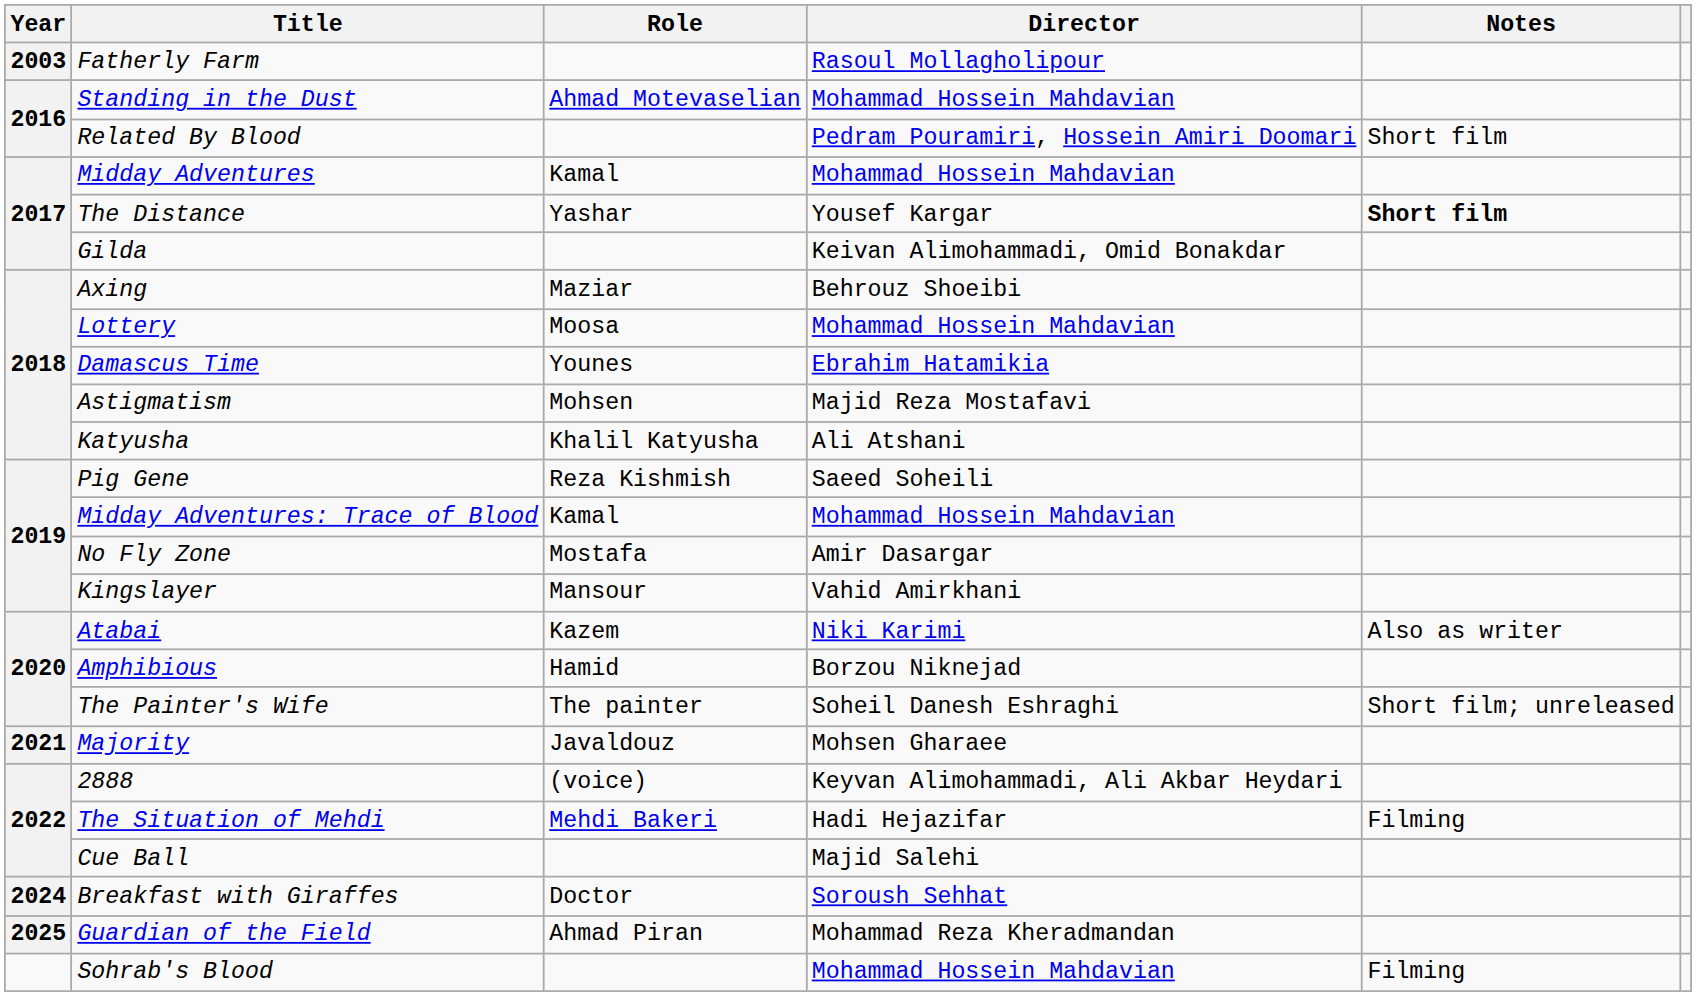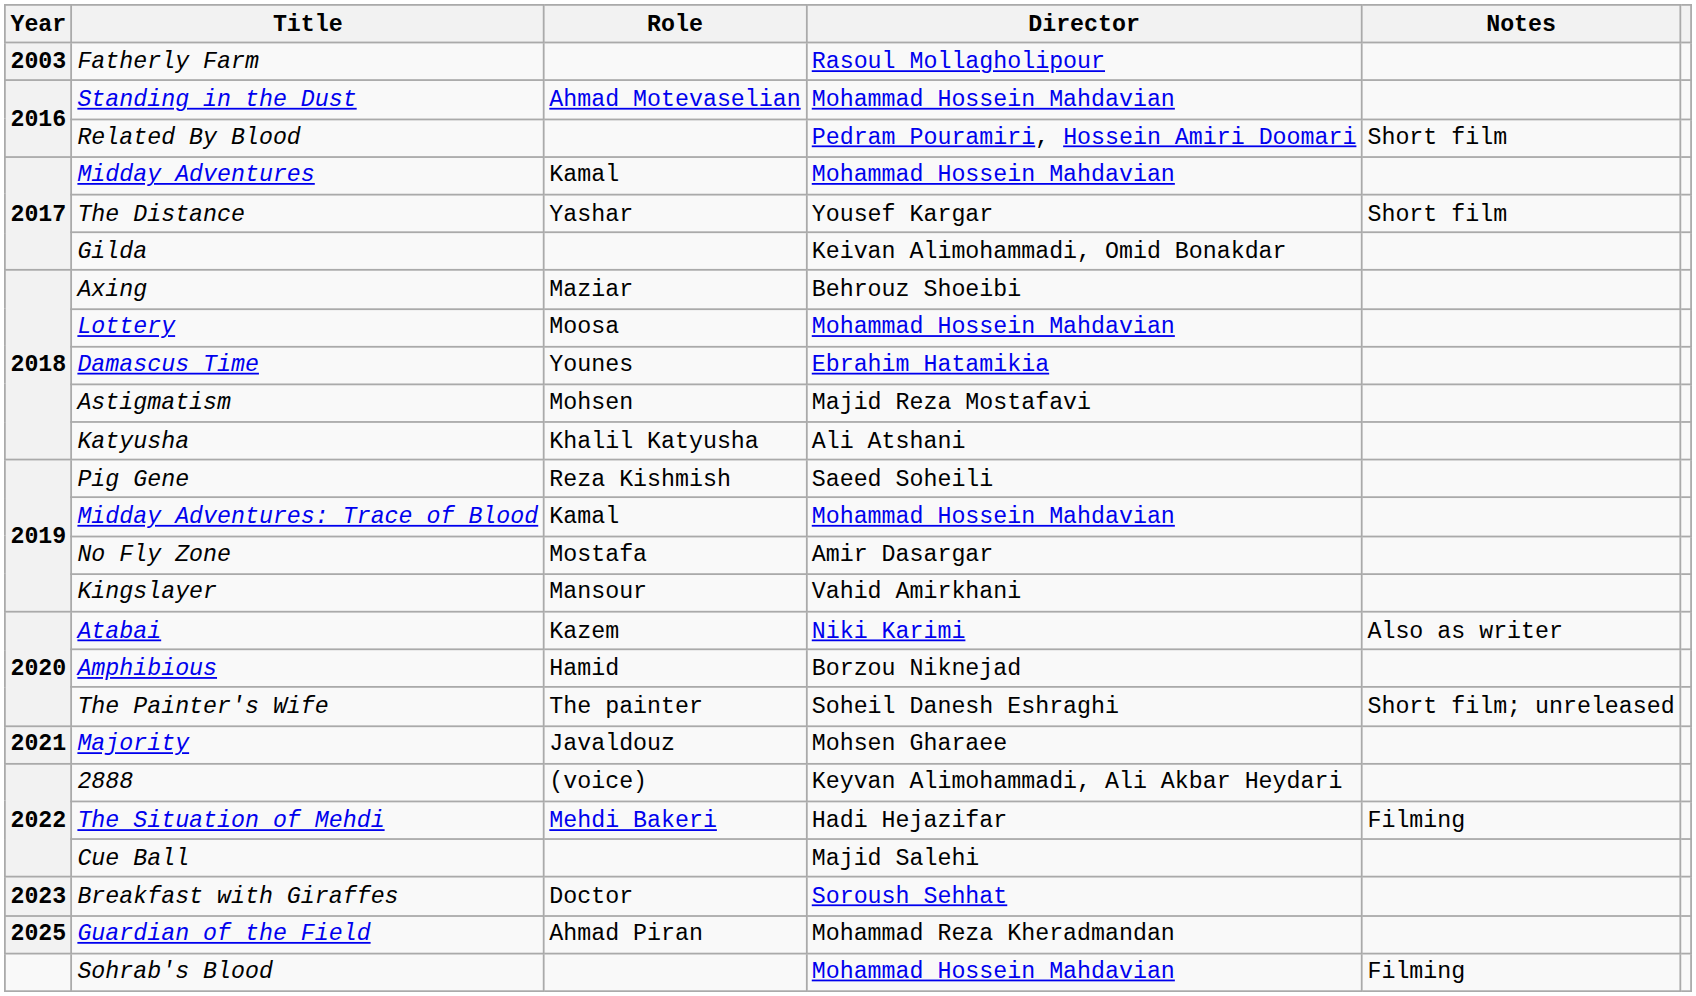The Distance | Notes: bold -> normal
Breakfast with Giraffes | Year: 2024 -> 2023
